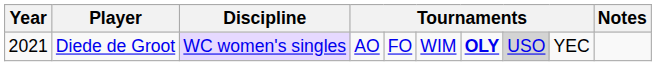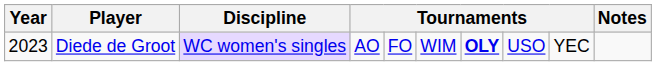Diede de Groot | Year: 2021 -> 2023
Diede de Groot | column 8: lightgrey background -> no background
